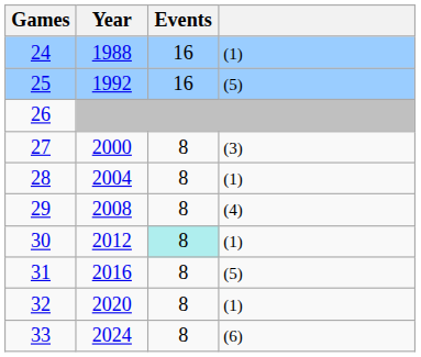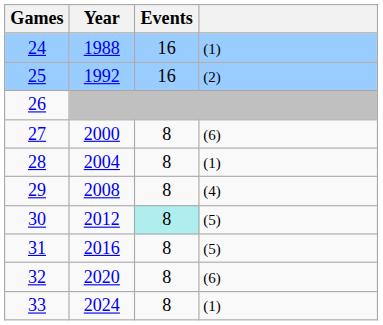25 | column 4: (5) -> (2)
27 | column 4: (3) -> (6)
30 | column 4: (1) -> (5)
32 | column 4: (1) -> (6)
33 | column 4: (6) -> (1)
